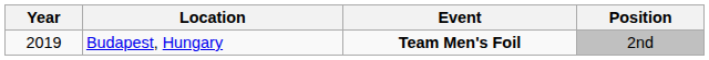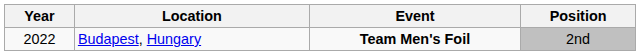Budapest, Hungary | Year: 2019 -> 2022
